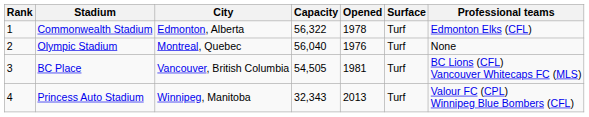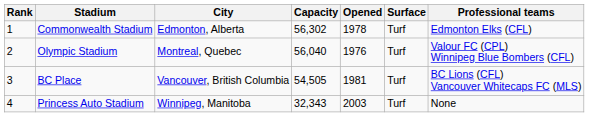Commonwealth Stadium | Capacity: 56,322 -> 56,302
Olympic Stadium | Professional teams: None -> Valour FC (CPL) Winnipeg Blue Bombers (CFL)
Princess Auto Stadium | Opened: 2013 -> 2003
Princess Auto Stadium | Professional teams: Valour FC (CPL) Winnipeg Blue Bombers (CFL) -> None
